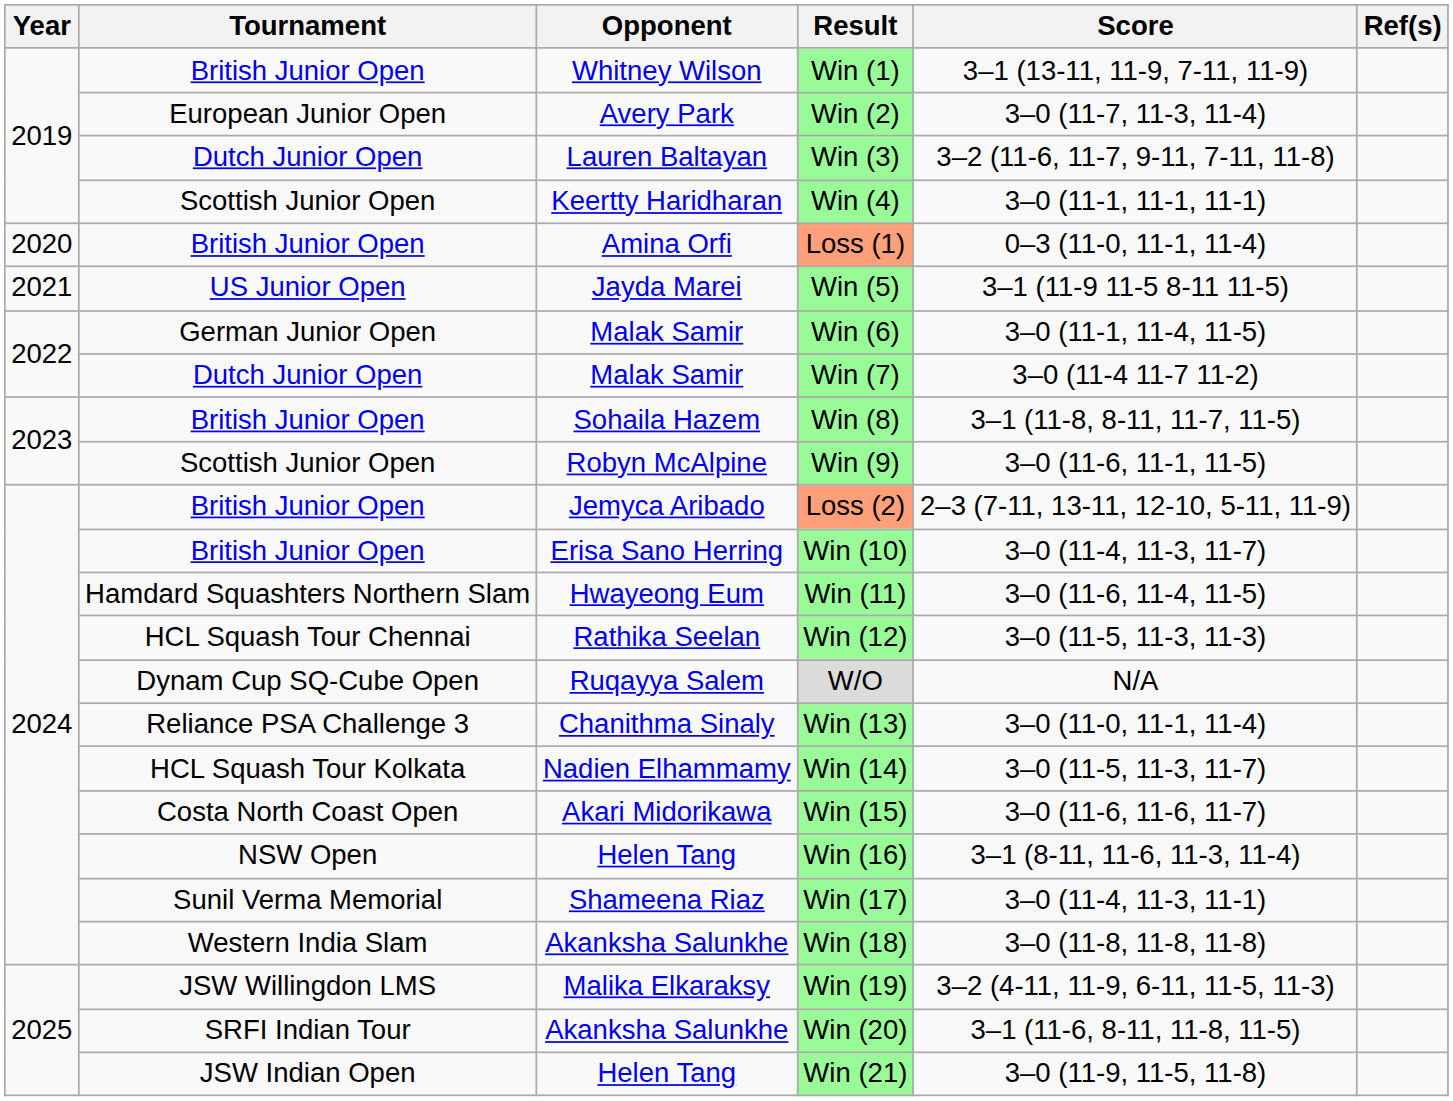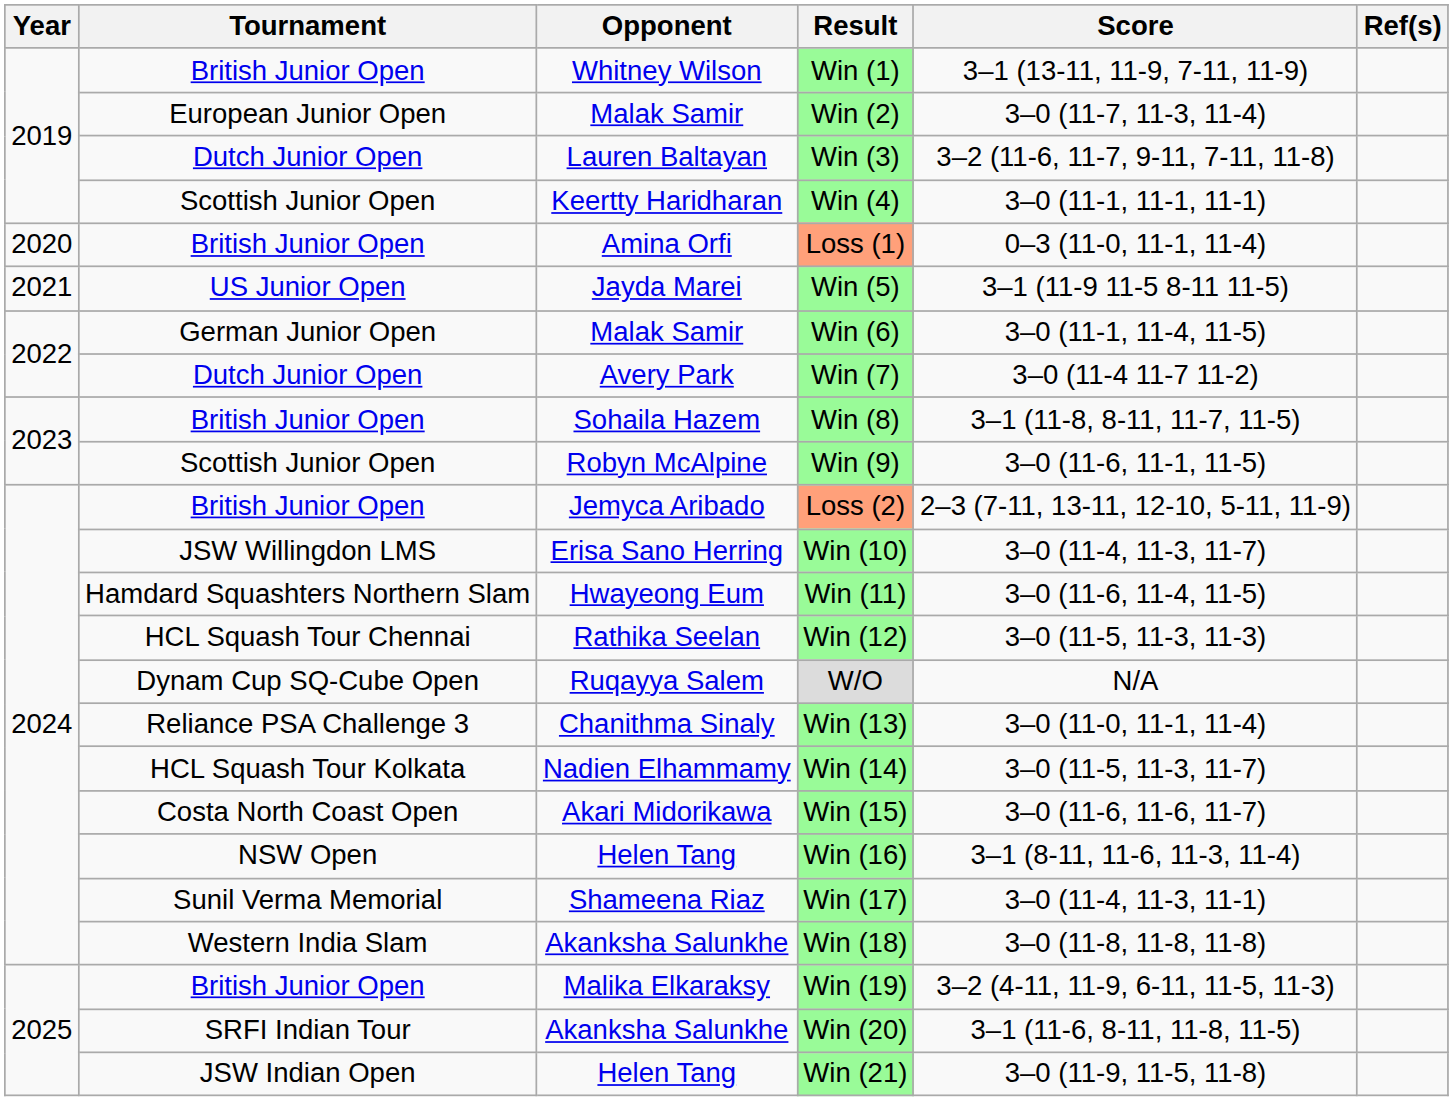Win (2) | Opponent: Avery Park -> Malak Samir
Win (7) | Opponent: Malak Samir -> Avery Park
Win (10) | Tournament: British Junior Open -> JSW Willingdon LMS
Win (19) | Tournament: JSW Willingdon LMS -> British Junior Open
